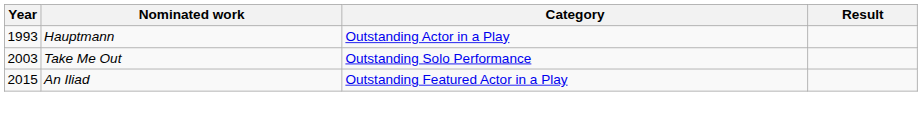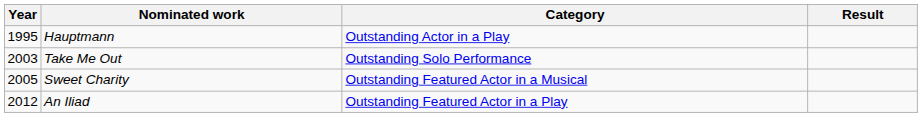Hauptmann | Year: 1993 -> 1995
+ row: 2005 | Sweet Charity | Outstanding Featured Actor in a Musical
An Iliad | Year: 2015 -> 2012
